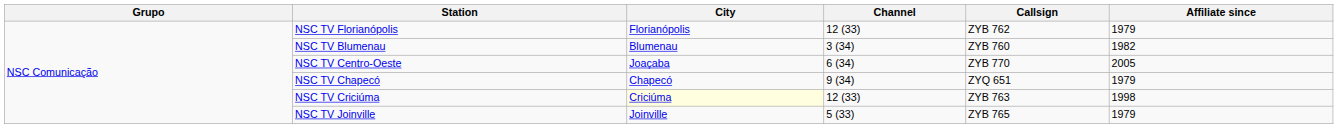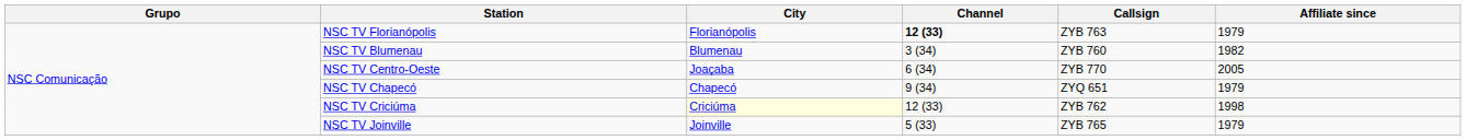NSC TV Florianópolis | Channel: normal -> bold
NSC TV Florianópolis | Callsign: ZYB 762 -> ZYB 763
NSC TV Criciúma | Callsign: ZYB 763 -> ZYB 762
